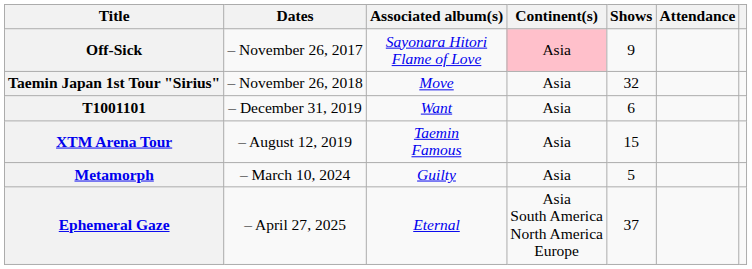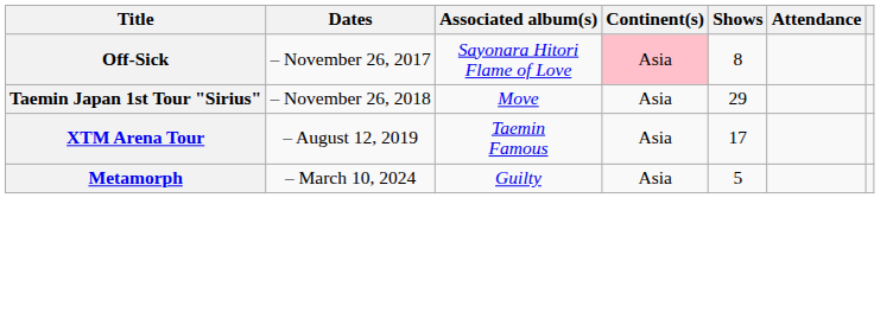Off-Sick | Shows: 9 -> 8
Taemin Japan 1st Tour "Sirius" | Shows: 32 -> 29
- row: T1001101 | – December 31, 2019 | Want | Asia | 6
XTM Arena Tour | Shows: 15 -> 17
- row: Ephemeral Gaze | – April 27, 2025 | Eternal | Asia South America North America Europe | 37
